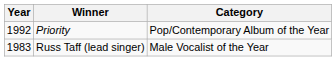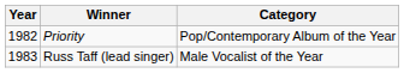Priority | Year: 1992 -> 1982
